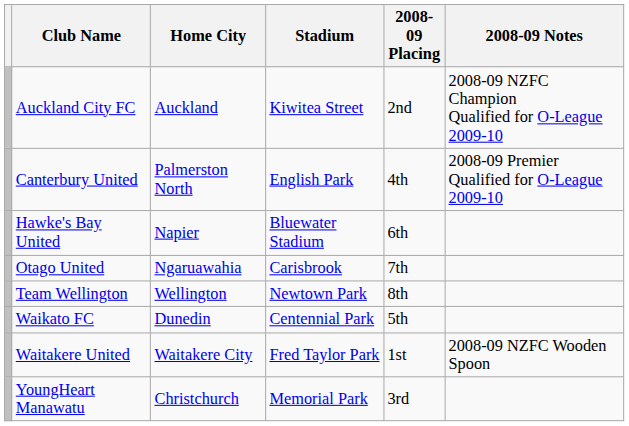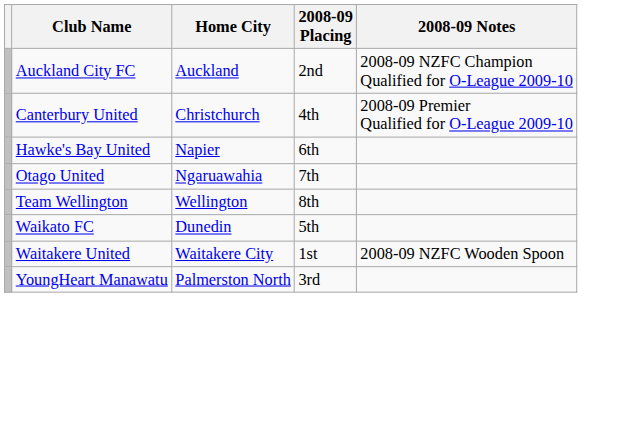- column: Stadium | Kiwitea Street | English Park | Bluewater Stadium | Carisbrook | Newtown Park | Centennial Park | Fred Taylor Park | Memorial Park
Canterbury United | Home City: Palmerston North -> Christchurch
YoungHeart Manawatu | Home City: Christchurch -> Palmerston North
